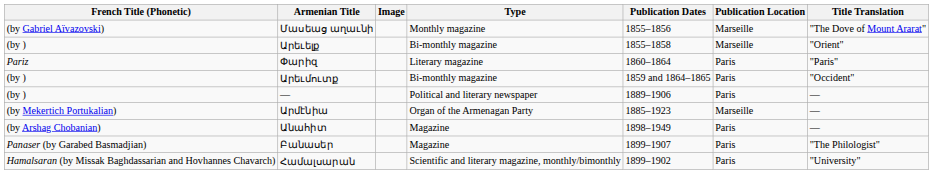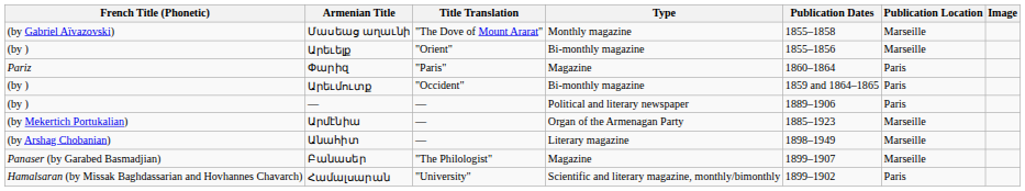columns swapped: Title Translation <-> Image
Մասեաց աղաւնի | Publication Dates: 1855–1856 -> 1855–1858
Արեւելք | Publication Dates: 1855–1858 -> 1855–1856
Փարիզ | Type: Literary magazine -> Magazine
Անահիտ | Type: Magazine -> Literary magazine
Անահիտ | Publication Location: Paris -> Marseille
Բանասեր | Publication Location: Paris -> Marseille
